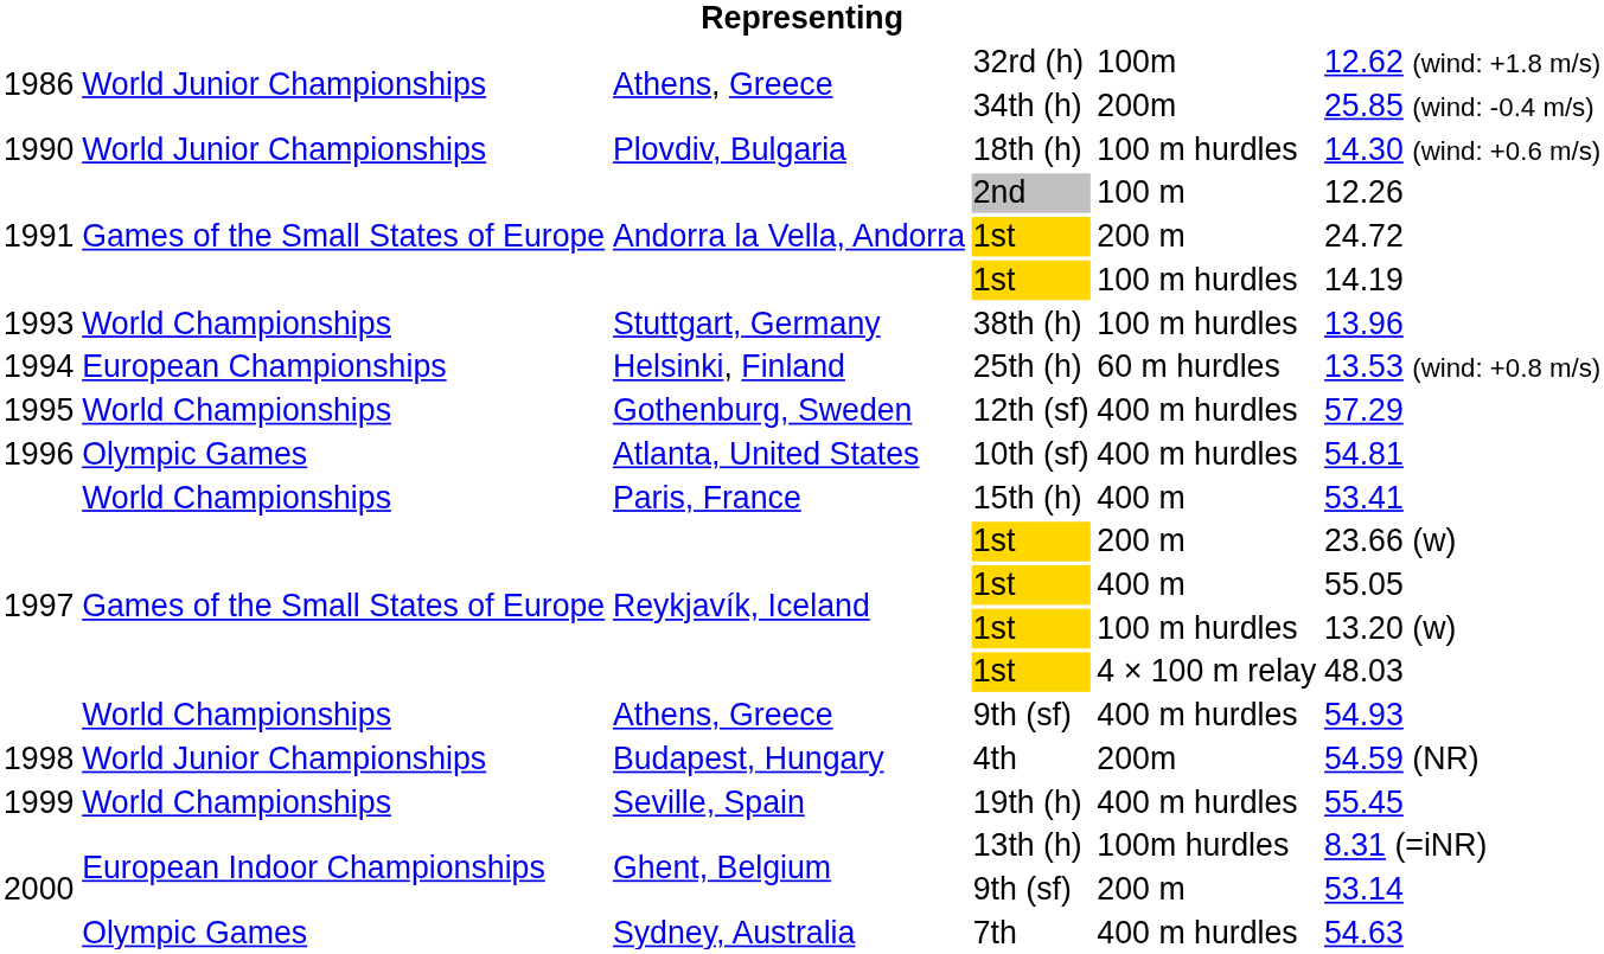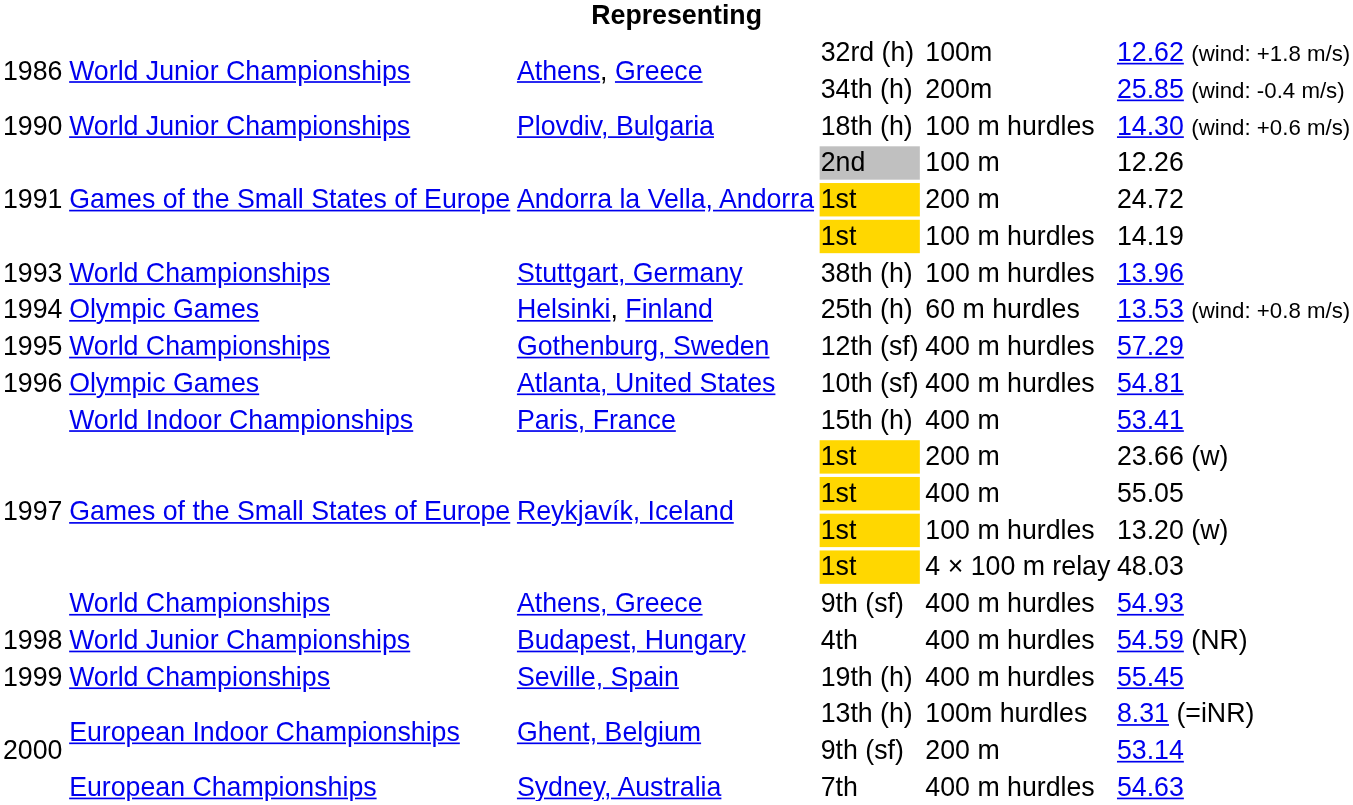25th (h) | column 2: European Championships -> Olympic Games
15th (h) | column 2: World Championships -> World Indoor Championships
4th | column 5: 200m -> 400 m hurdles
7th | column 2: Olympic Games -> European Championships
